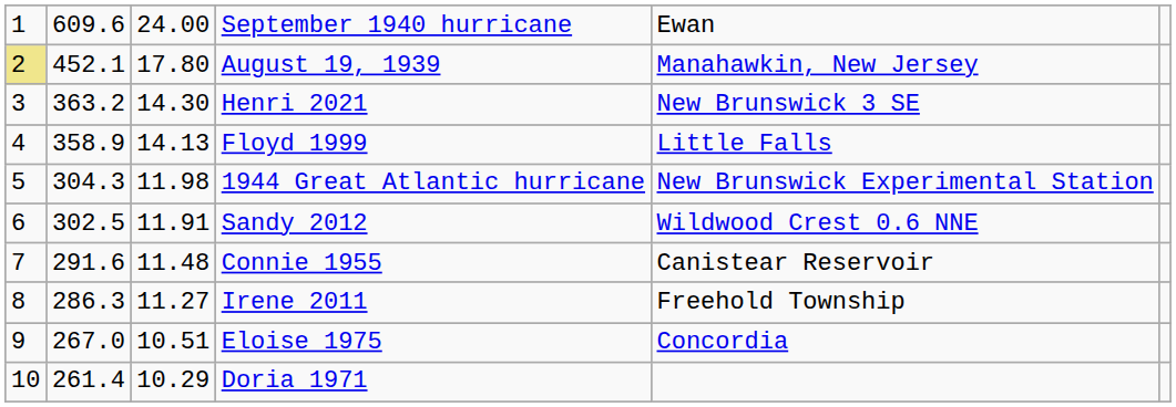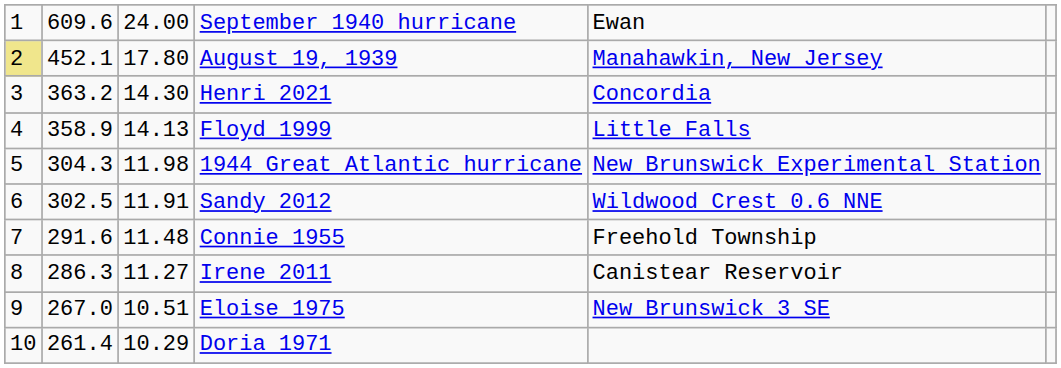Henri 2021 | column 5: New Brunswick 3 SE -> Concordia
Connie 1955 | column 5: Canistear Reservoir -> Freehold Township
Irene 2011 | column 5: Freehold Township -> Canistear Reservoir
Eloise 1975 | column 5: Concordia -> New Brunswick 3 SE
